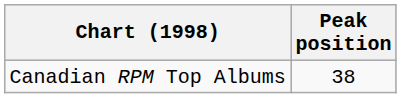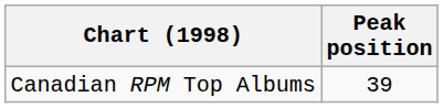Canadian RPM Top Albums | Peak position: 38 -> 39
